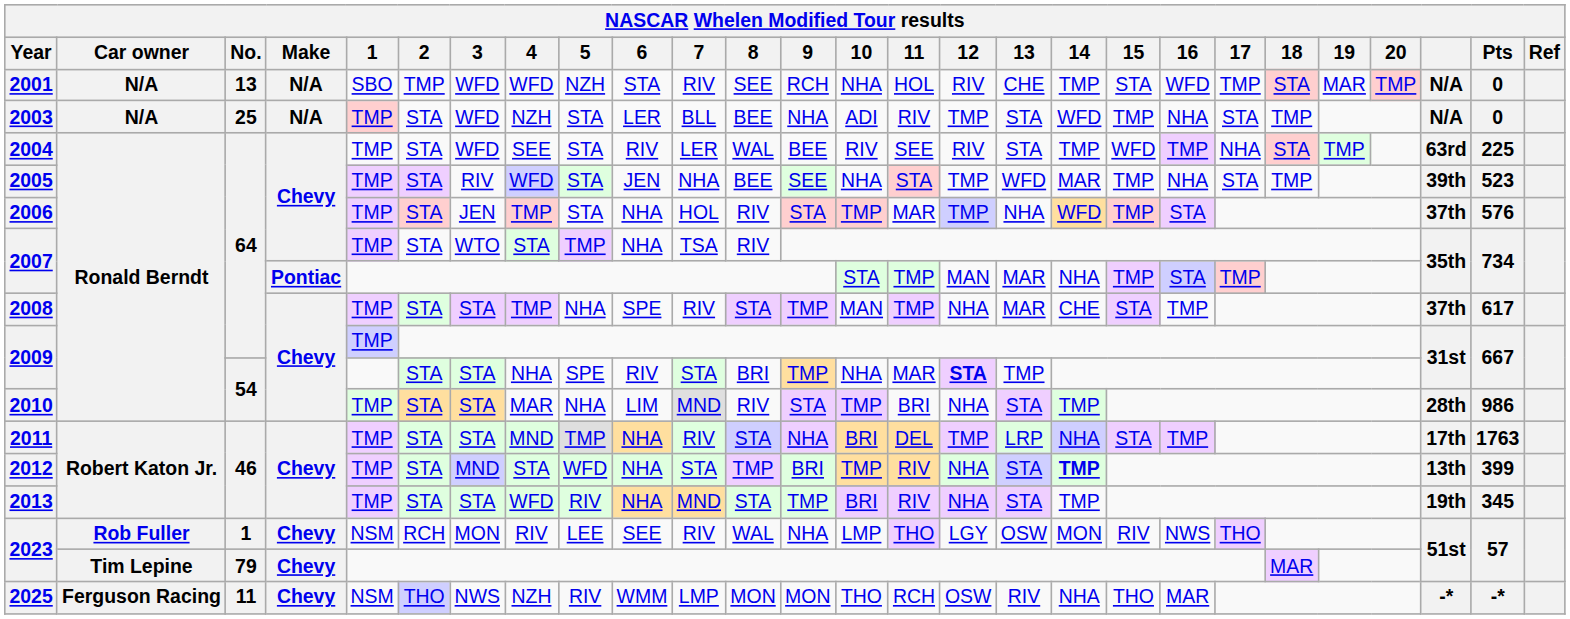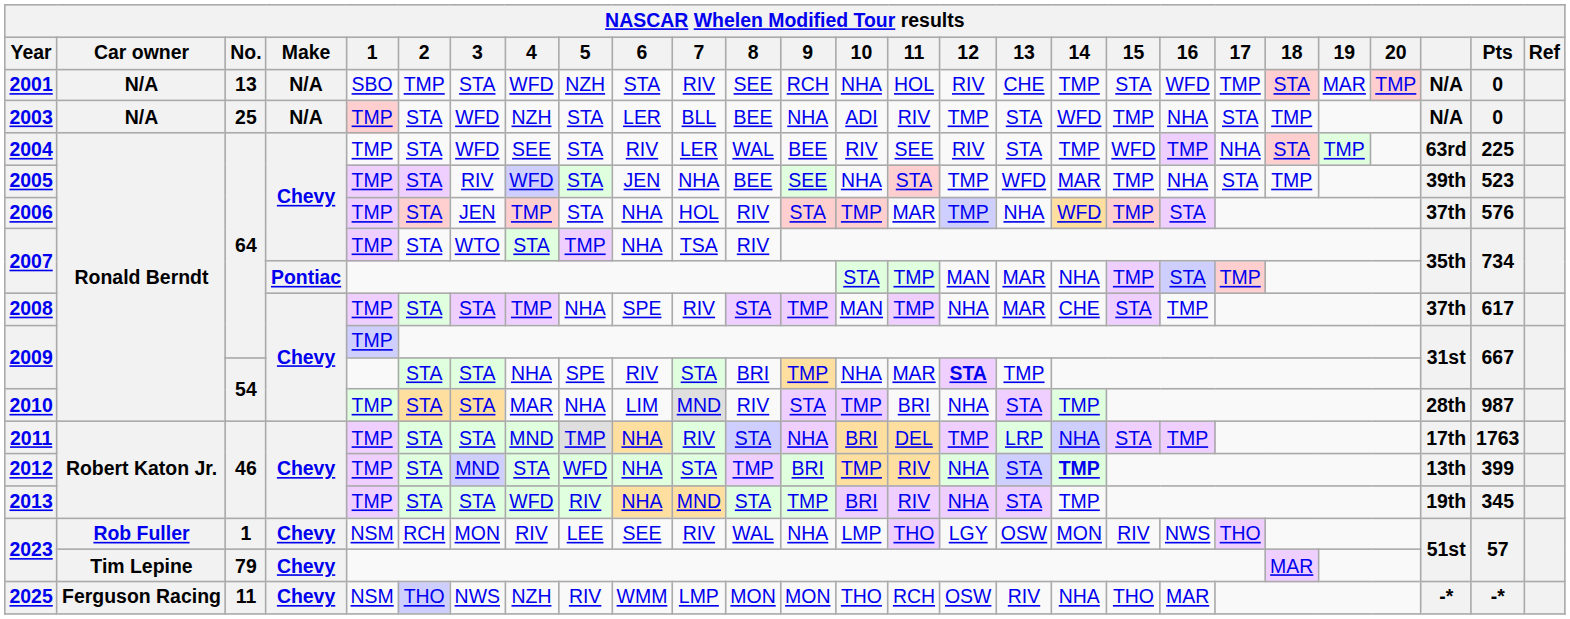2001 | 3: WFD -> STA
2010 | Pts: 986 -> 987
